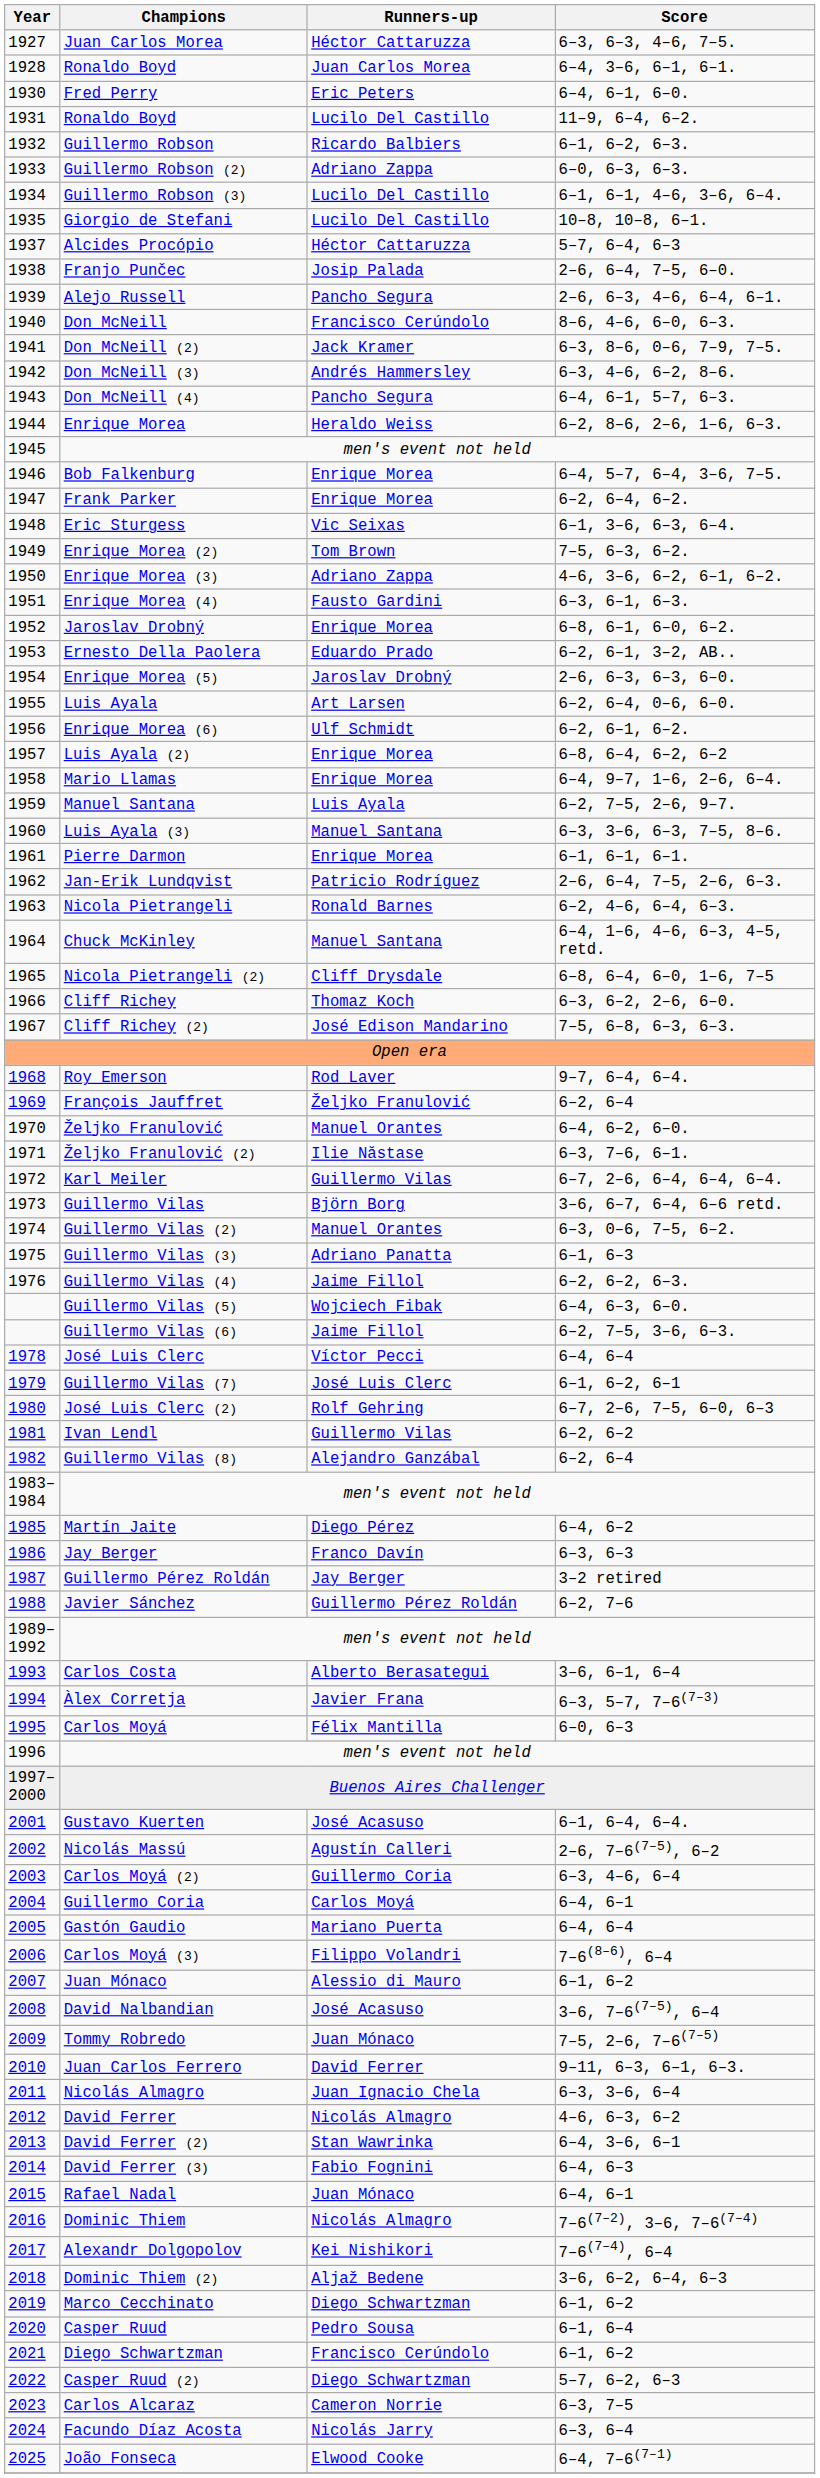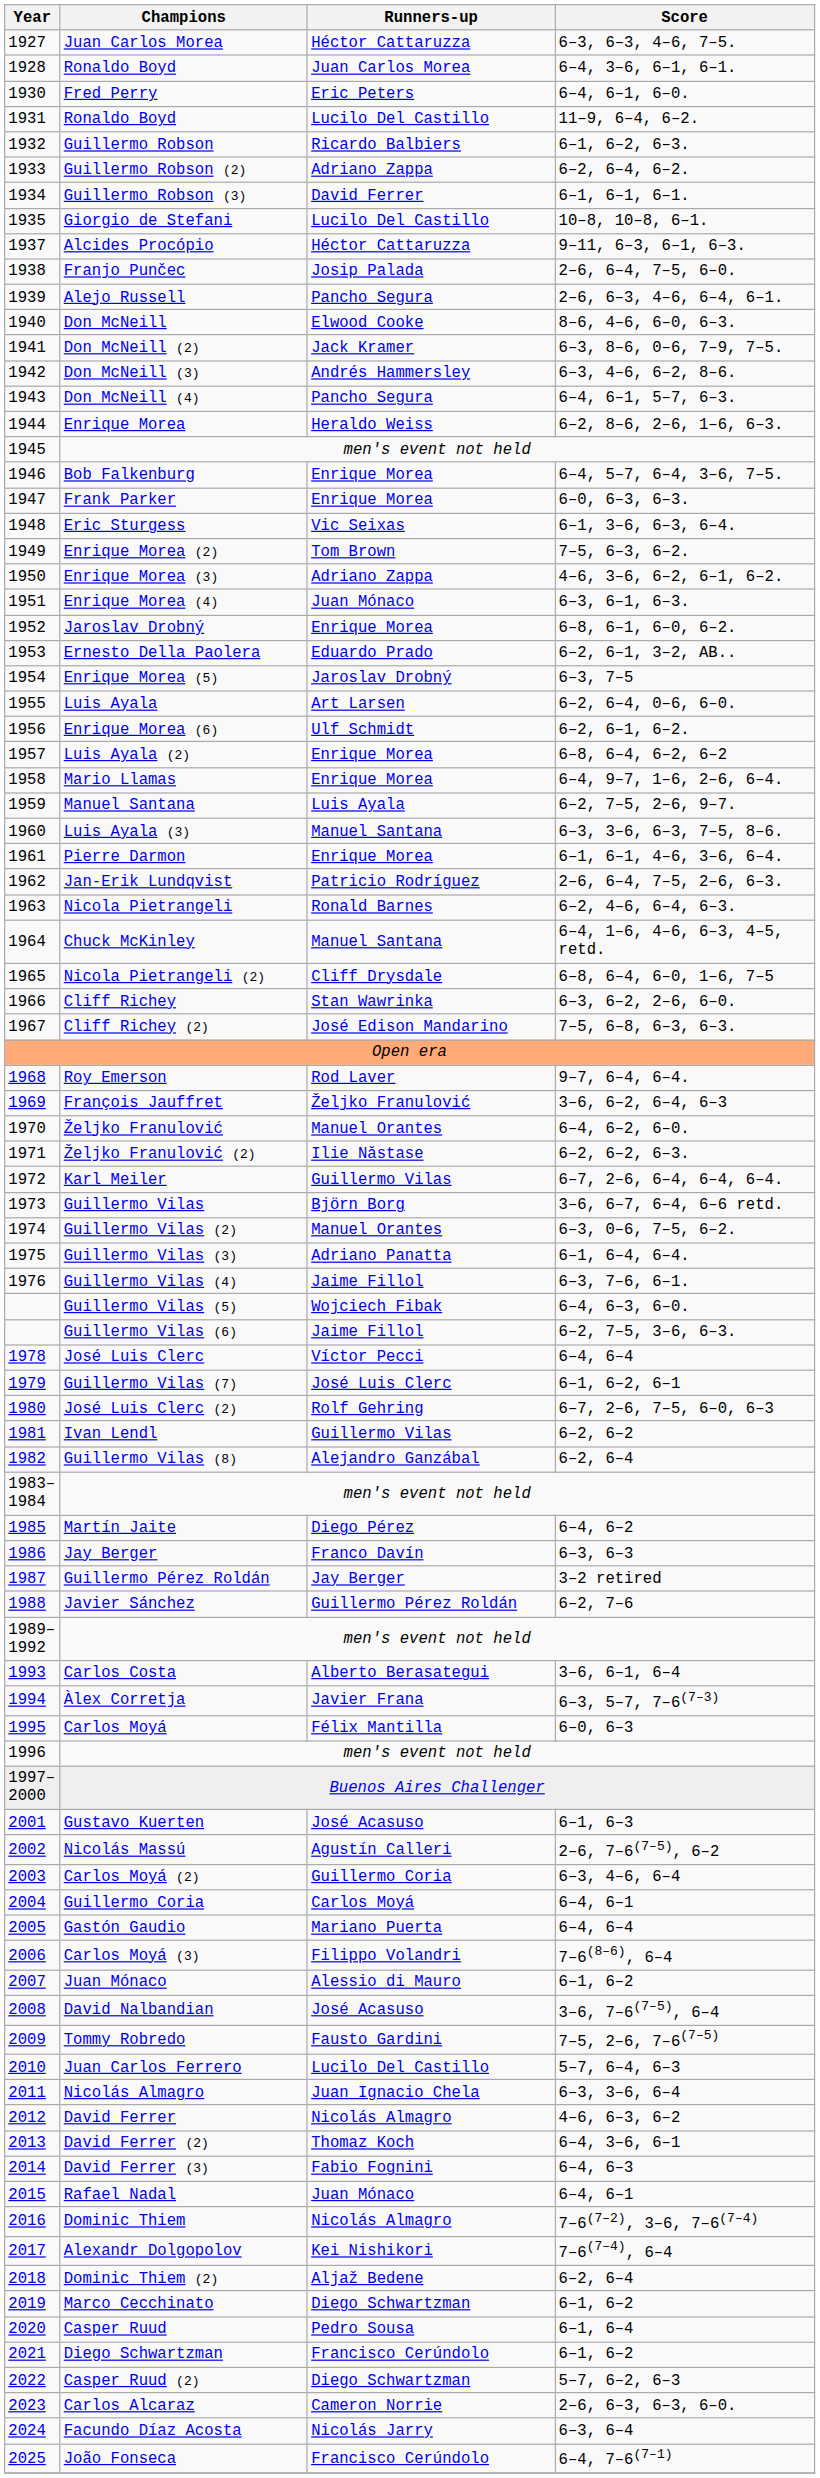Guillermo Robson (2) | Score: 6–0, 6–3, 6–3. -> 6–2, 6–4, 6–2.
Guillermo Robson (3) | Runners-up: Lucilo Del Castillo -> David Ferrer
Guillermo Robson (3) | Score: 6–1, 6–1, 4–6, 3–6, 6–4. -> 6–1, 6–1, 6–1.
Alcides Procópio | Score: 5–7, 6–4, 6–3 -> 9–11, 6–3, 6–1, 6–3.
Don McNeill | Runners-up: Francisco Cerúndolo -> Elwood Cooke
Frank Parker | Score: 6–2, 6–4, 6–2. -> 6–0, 6–3, 6–3.
Enrique Morea (4) | Runners-up: Fausto Gardini -> Juan Mónaco
Enrique Morea (5) | Score: 2–6, 6–3, 6–3, 6–0. -> 6–3, 7–5
Pierre Darmon | Score: 6–1, 6–1, 6–1. -> 6–1, 6–1, 4–6, 3–6, 6–4.
Cliff Richey | Runners-up: Thomaz Koch -> Stan Wawrinka
François Jauffret | Score: 6–2, 6–4 -> 3–6, 6–2, 6–4, 6–3
Željko Franulović (2) | Score: 6–3, 7–6, 6–1. -> 6–2, 6–2, 6–3.
Guillermo Vilas (3) | Score: 6–1, 6–3 -> 6–1, 6–4, 6–4.
Guillermo Vilas (4) | Score: 6–2, 6–2, 6–3. -> 6–3, 7–6, 6–1.
Gustavo Kuerten | Score: 6–1, 6–4, 6–4. -> 6–1, 6–3
Tommy Robredo | Runners-up: Juan Mónaco -> Fausto Gardini
Juan Carlos Ferrero | Runners-up: David Ferrer -> Lucilo Del Castillo
Juan Carlos Ferrero | Score: 9–11, 6–3, 6–1, 6–3. -> 5–7, 6–4, 6–3
David Ferrer (2) | Runners-up: Stan Wawrinka -> Thomaz Koch
Dominic Thiem (2) | Score: 3–6, 6–2, 6–4, 6–3 -> 6–2, 6–4
Carlos Alcaraz | Score: 6–3, 7–5 -> 2–6, 6–3, 6–3, 6–0.
João Fonseca | Runners-up: Elwood Cooke -> Francisco Cerúndolo
